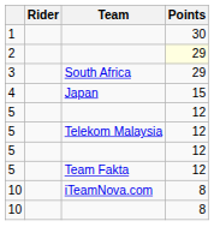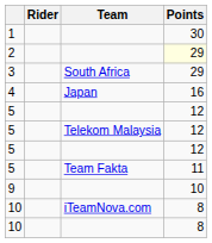4 | Points: 15 -> 16
5 / Team Fakta | Points: 12 -> 11
+ row: 9 | 10
